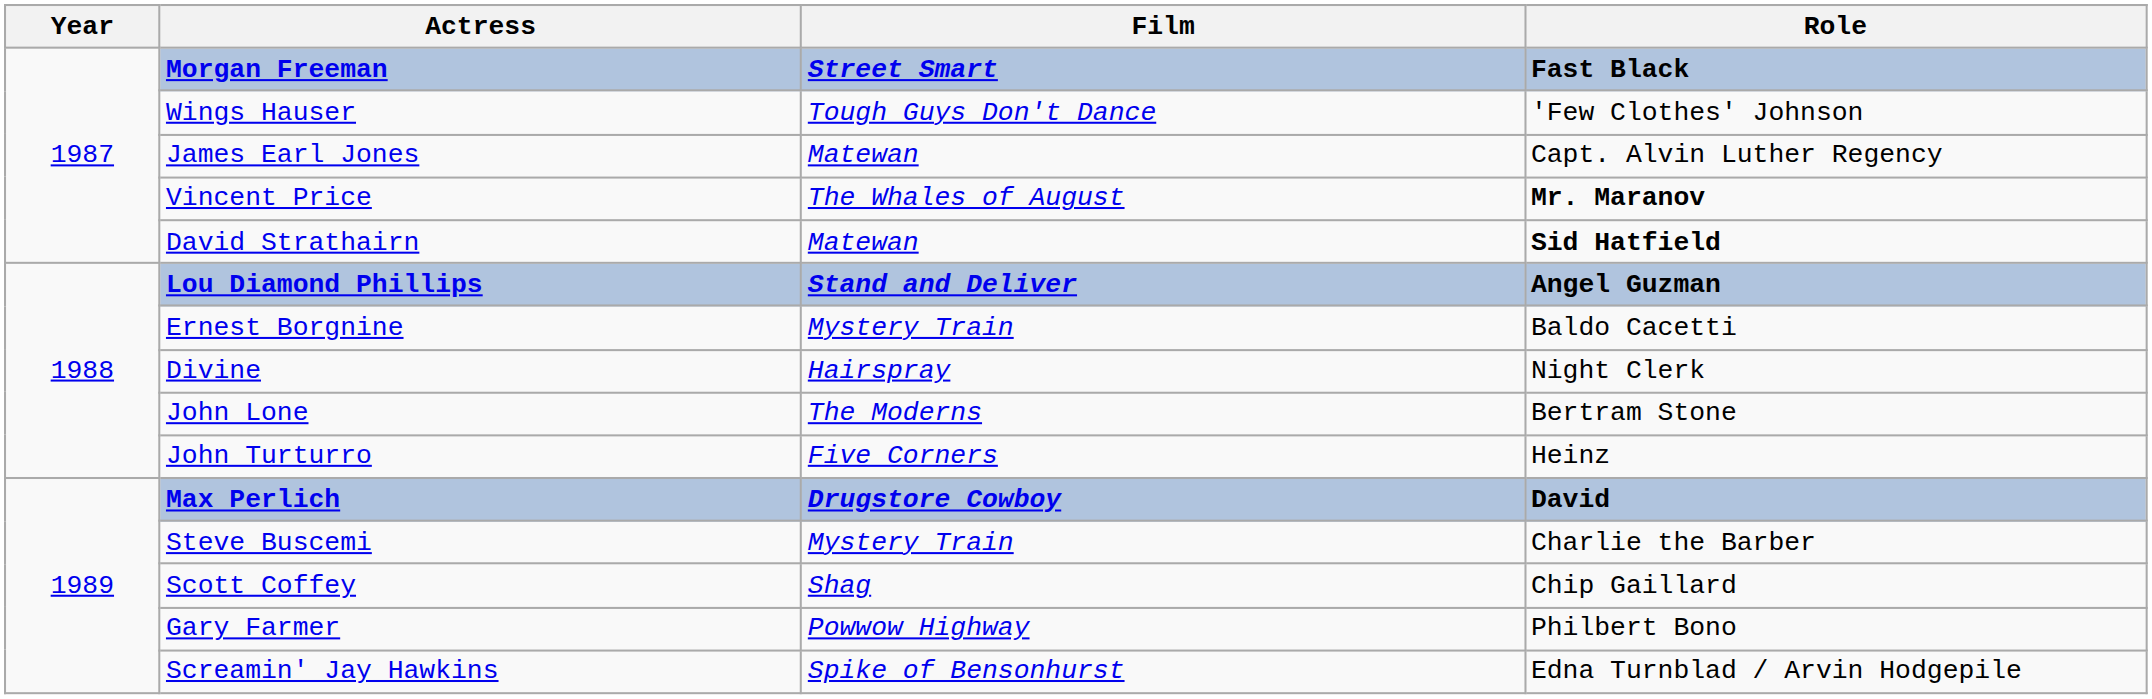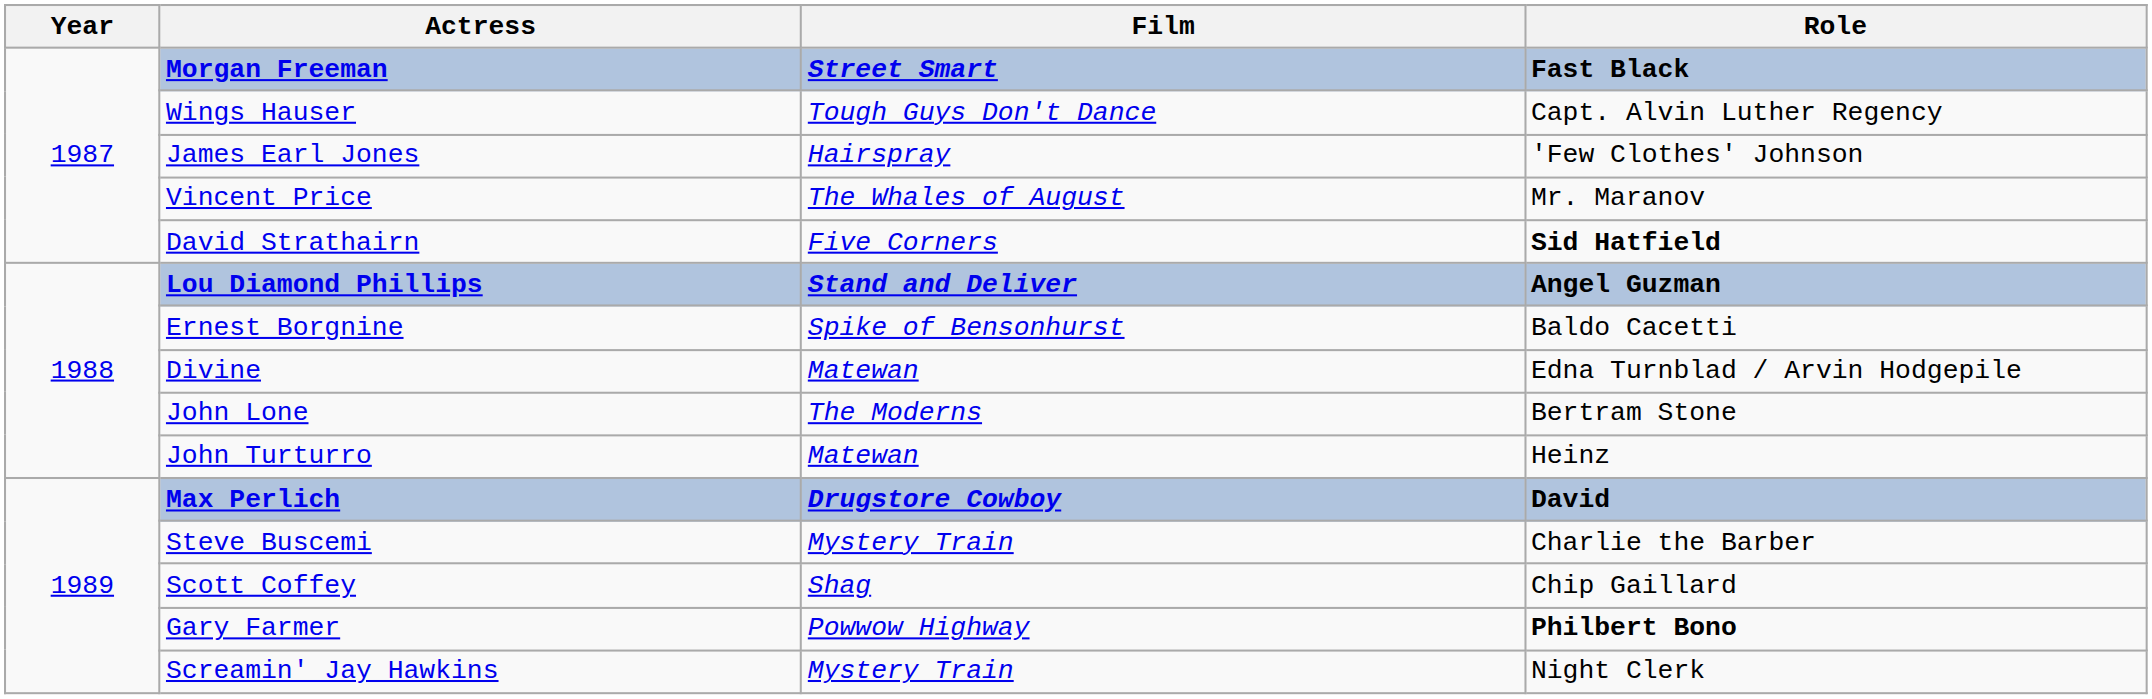Wings Hauser | Role: 'Few Clothes' Johnson -> Capt. Alvin Luther Regency
James Earl Jones | Film: Matewan -> Hairspray
James Earl Jones | Role: Capt. Alvin Luther Regency -> 'Few Clothes' Johnson
Vincent Price | Role: bold -> normal
David Strathairn | Film: Matewan -> Five Corners
Ernest Borgnine | Film: Mystery Train -> Spike of Bensonhurst
Divine | Film: Hairspray -> Matewan
Divine | Role: Night Clerk -> Edna Turnblad / Arvin Hodgepile
John Turturro | Film: Five Corners -> Matewan
Gary Farmer | Role: normal -> bold
Screamin' Jay Hawkins | Film: Spike of Bensonhurst -> Mystery Train
Screamin' Jay Hawkins | Role: Edna Turnblad / Arvin Hodgepile -> Night Clerk
